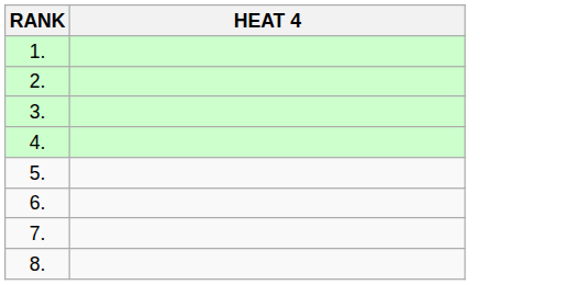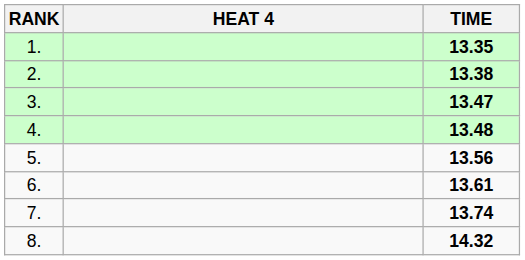+ column: TIME | 13.35 | 13.38 | 13.47 | 13.48 | 13.56 | 13.61 | 13.74 | 14.32
